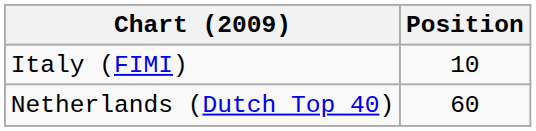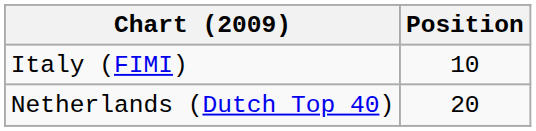Netherlands (Dutch Top 40) | Position: 60 -> 20
